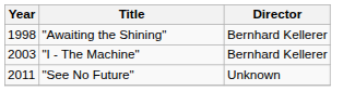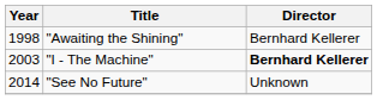"I - The Machine" | Director: normal -> bold
"See No Future" | Year: 2011 -> 2014
